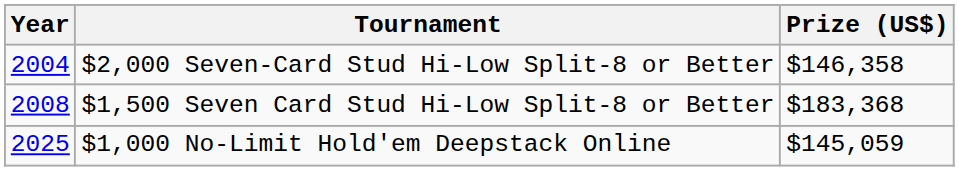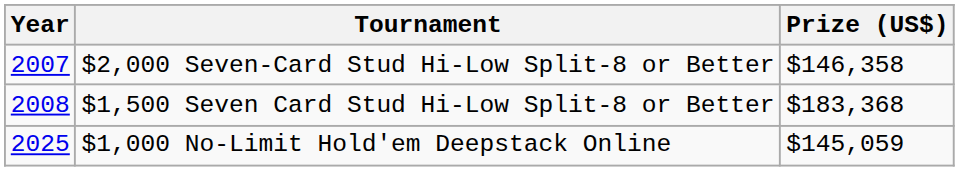$2,000 Seven-Card Stud Hi-Low Split-8 or Better | Year: 2004 -> 2007
